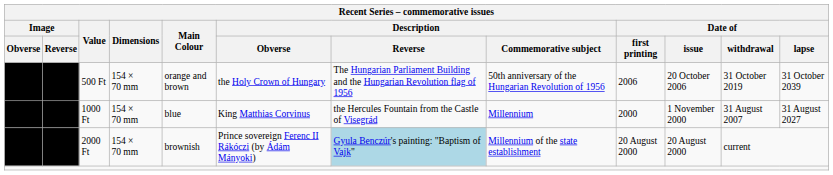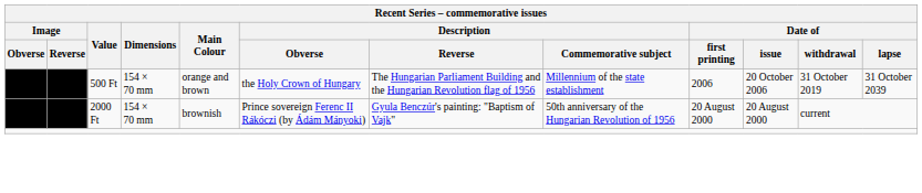500 Ft | Description / Commemorative subject: 50th anniversary of the Hungarian Revolution of 1956 -> Millennium of the state establishment
- row: 1000 Ft | 154 × 70 mm | blue | King Matthias Corvinus | the Hercules Fountain from the Castle of Visegrád | Millennium | 2000 | 1 November 2000 | 31 August 2007 | 31 August 2027
2000 Ft | Description / Reverse: lightblue background -> no background
2000 Ft | Description / Commemorative subject: Millennium of the state establishment -> 50th anniversary of the Hungarian Revolution of 1956
